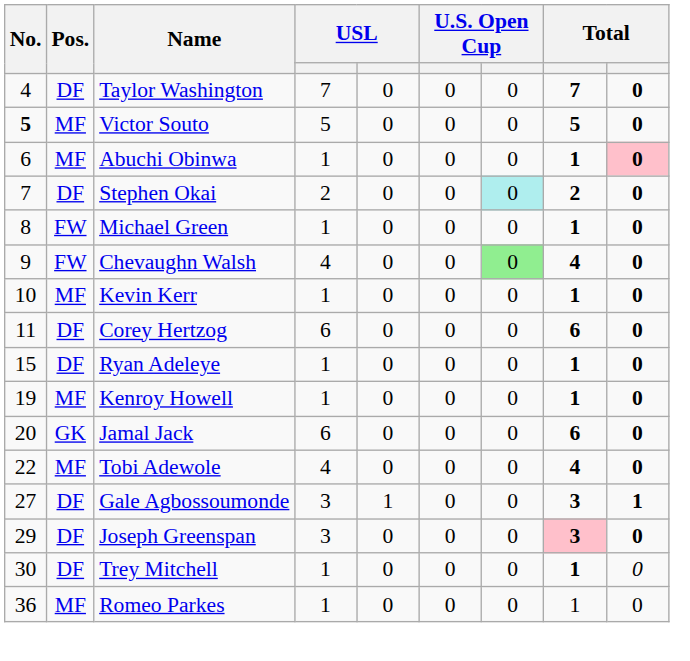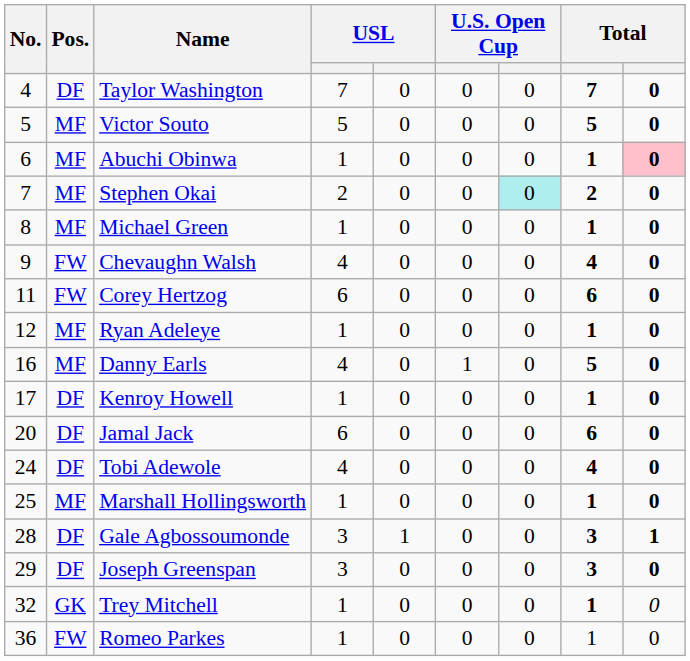Victor Souto | No.: bold -> normal
Stephen Okai | Pos.: DF -> MF
Michael Green | Pos.: FW -> MF
Chevaughn Walsh | column 7: lightgreen background -> no background
- row: 10 | MF | Kevin Kerr | 1 | 0 | 0 | 0 | 1 | 0
Corey Hertzog | Pos.: DF -> FW
Ryan Adeleye | No.: 15 -> 12
Ryan Adeleye | Pos.: DF -> MF
+ row: 16 | MF | Danny Earls | 4 | 0 | 1 | 0 | 5 | 0
Kenroy Howell | No.: 19 -> 17
Kenroy Howell | Pos.: MF -> DF
Jamal Jack | Pos.: GK -> DF
Tobi Adewole | No.: 22 -> 24
Tobi Adewole | Pos.: MF -> DF
+ row: 25 | MF | Marshall Hollingsworth | 1 | 0 | 0 | 0 | 1 | 0
Gale Agbossoumonde | No.: 27 -> 28
Joseph Greenspan | column 8: pink background -> no background
Trey Mitchell | No.: 30 -> 32
Trey Mitchell | Pos.: DF -> GK
Romeo Parkes | Pos.: MF -> FW
